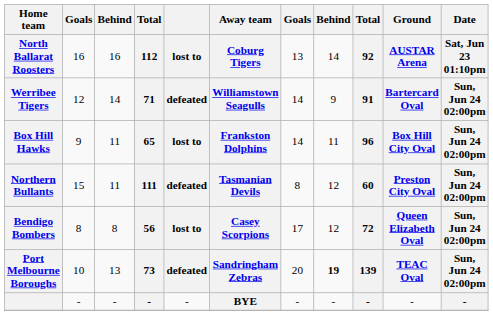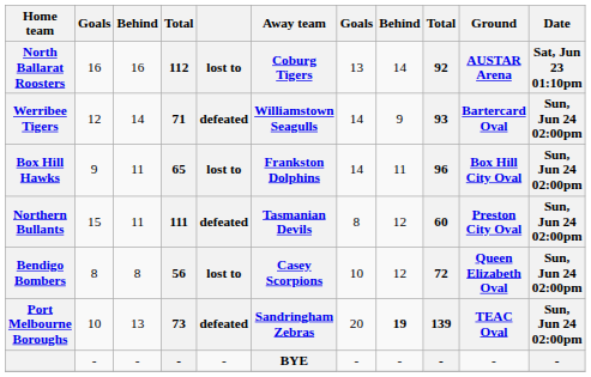Werribee Tigers | column 9: 91 -> 93
Bendigo Bombers | column 7: 17 -> 10
